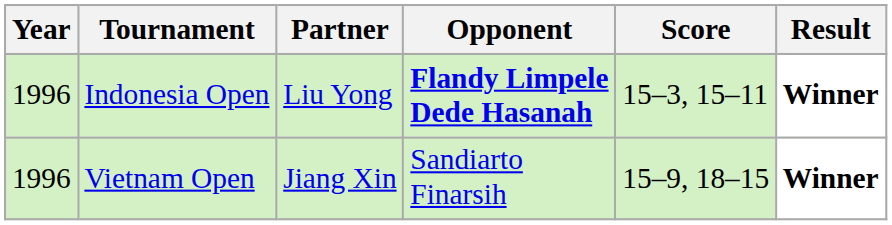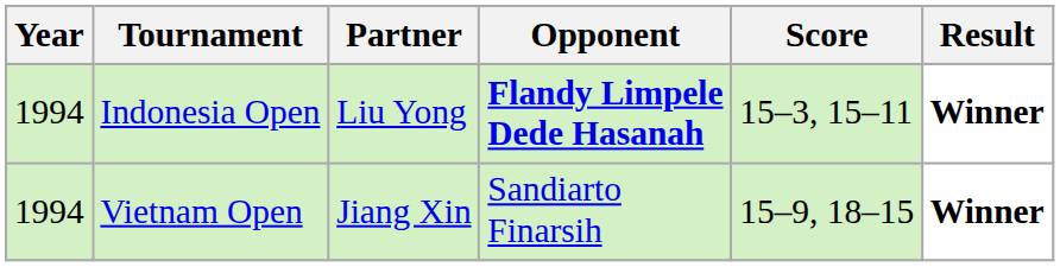Indonesia Open | Year: 1996 -> 1994
Vietnam Open | Year: 1996 -> 1994
